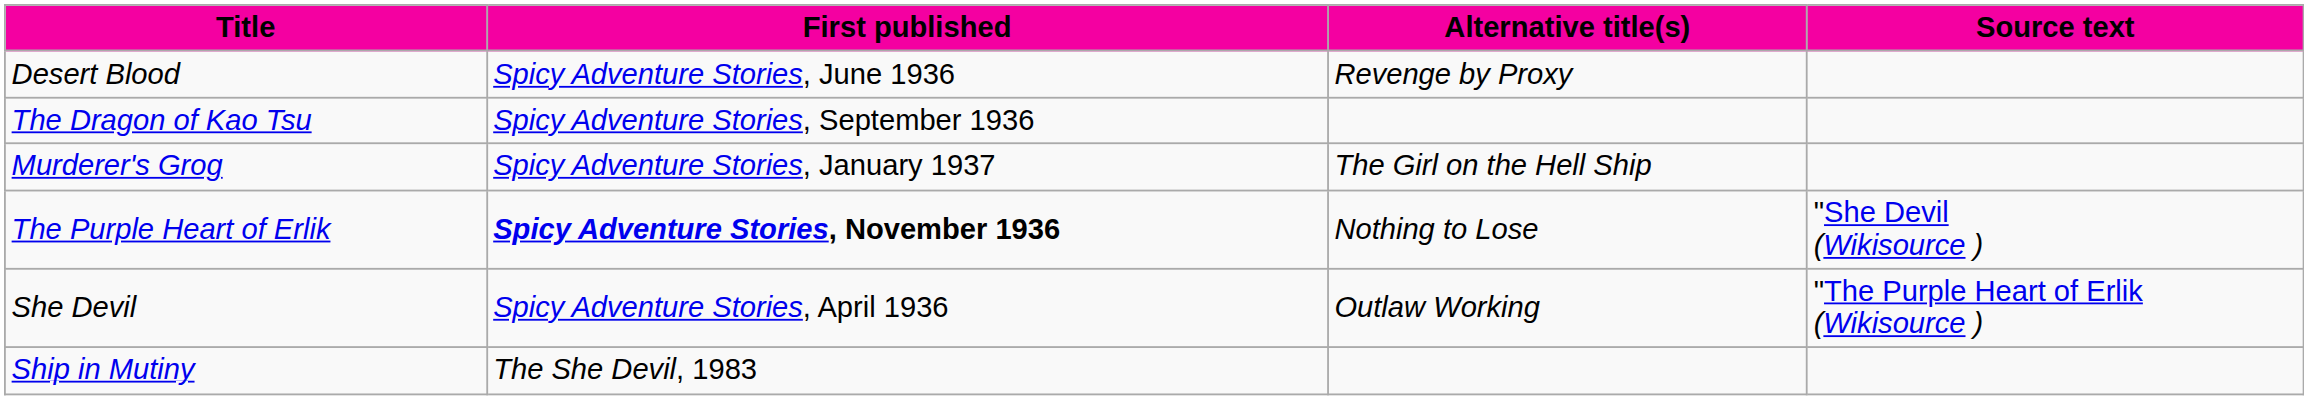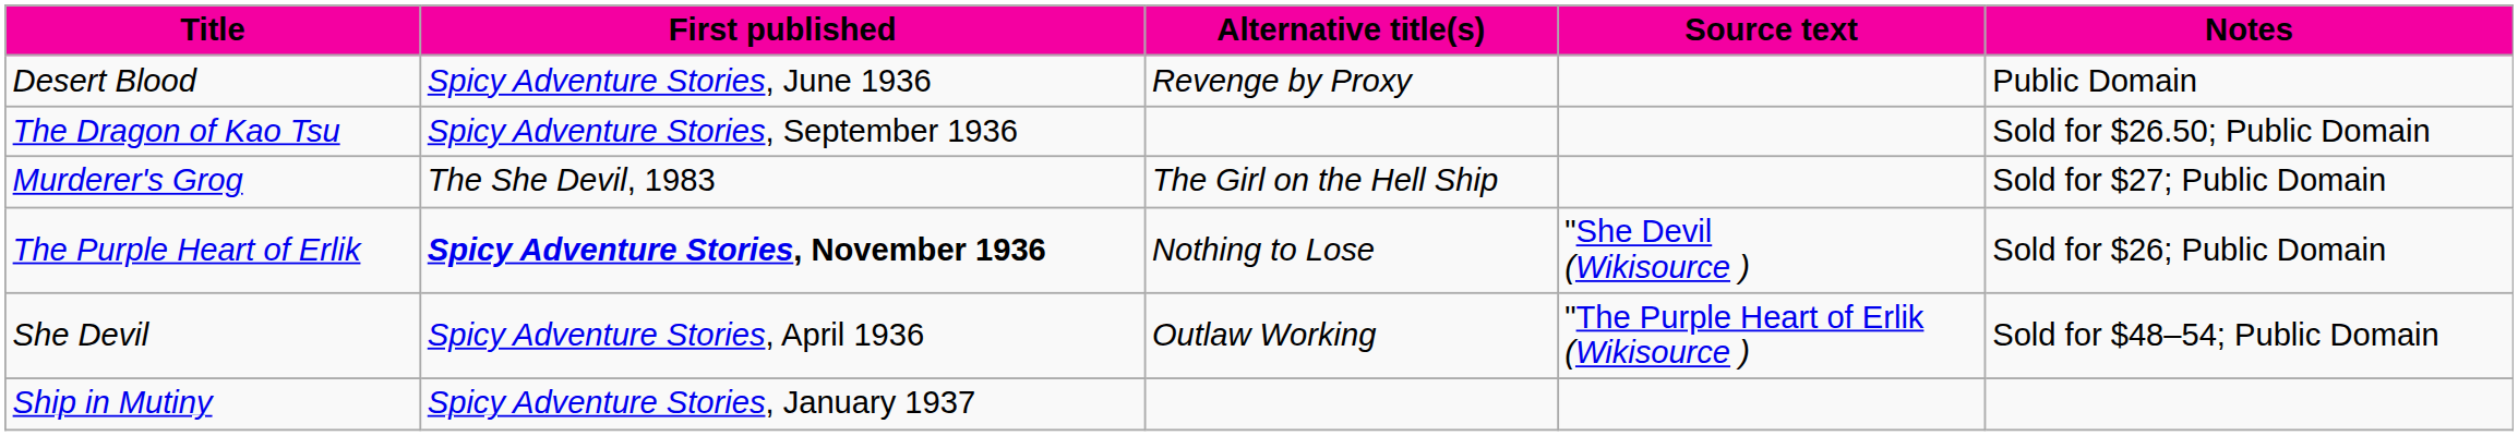+ column: Notes | Public Domain | Sold for $26.50; Public Domain | Sold for $27; Public Domain | Sold for $26; Public Domain | Sold for $48–54; Public Domain
Murderer's Grog | First published: Spicy Adventure Stories, January 1937 -> The She Devil, 1983
Ship in Mutiny | First published: The She Devil, 1983 -> Spicy Adventure Stories, January 1937
